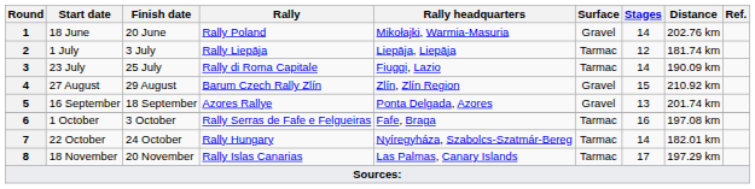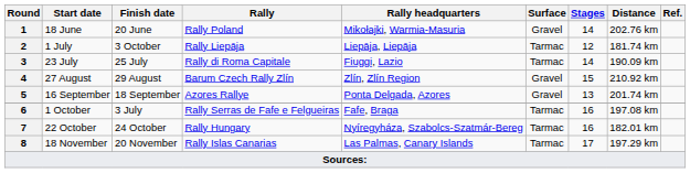1 July | Finish date: 3 July -> 3 October
1 October | Finish date: 3 October -> 3 July
22 October | Stages: 14 -> 16
